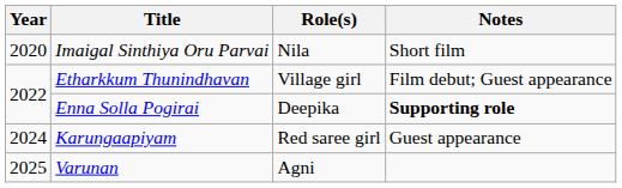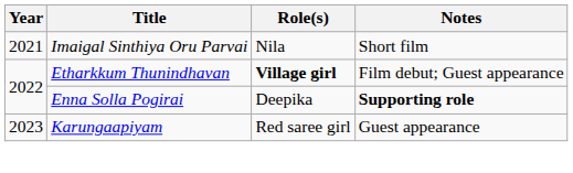Imaigal Sinthiya Oru Parvai | Year: 2020 -> 2021
Etharkkum Thunindhavan | Role(s): normal -> bold
Karungaapiyam | Year: 2024 -> 2023
- row: 2025 | Varunan | Agni
